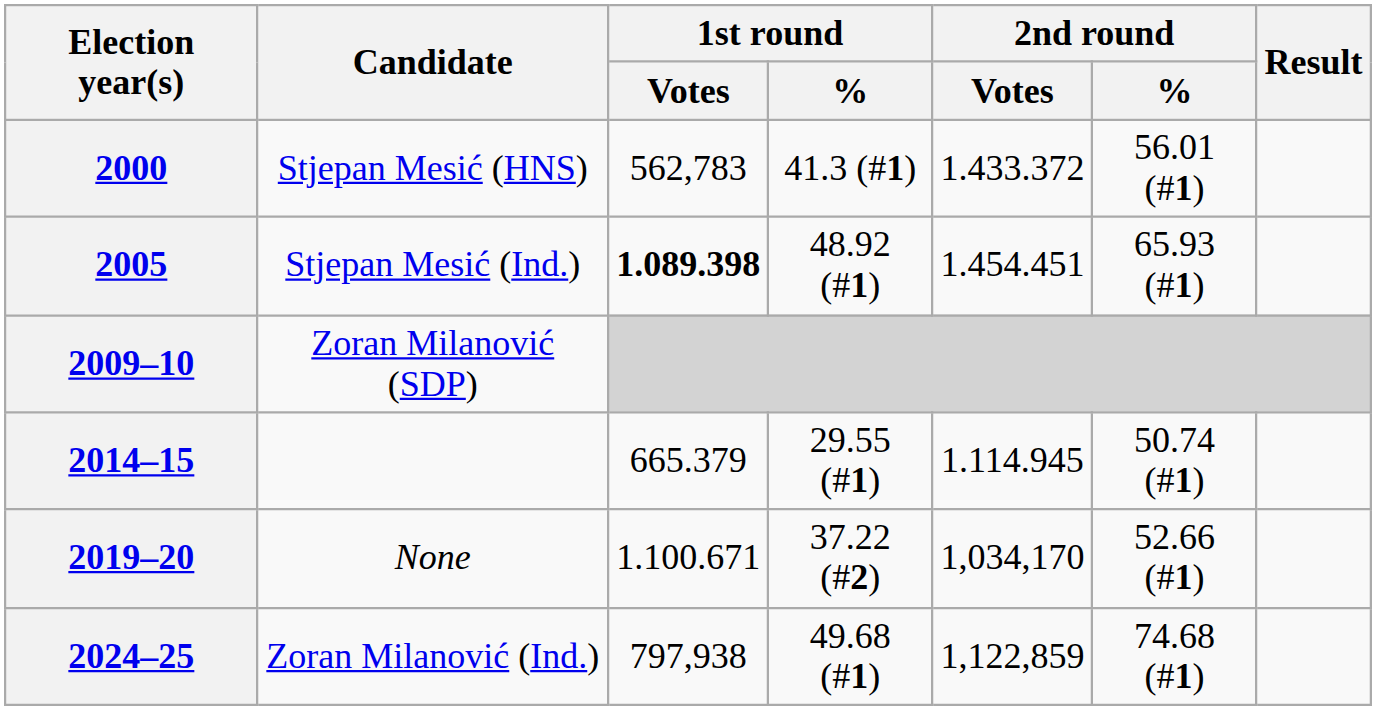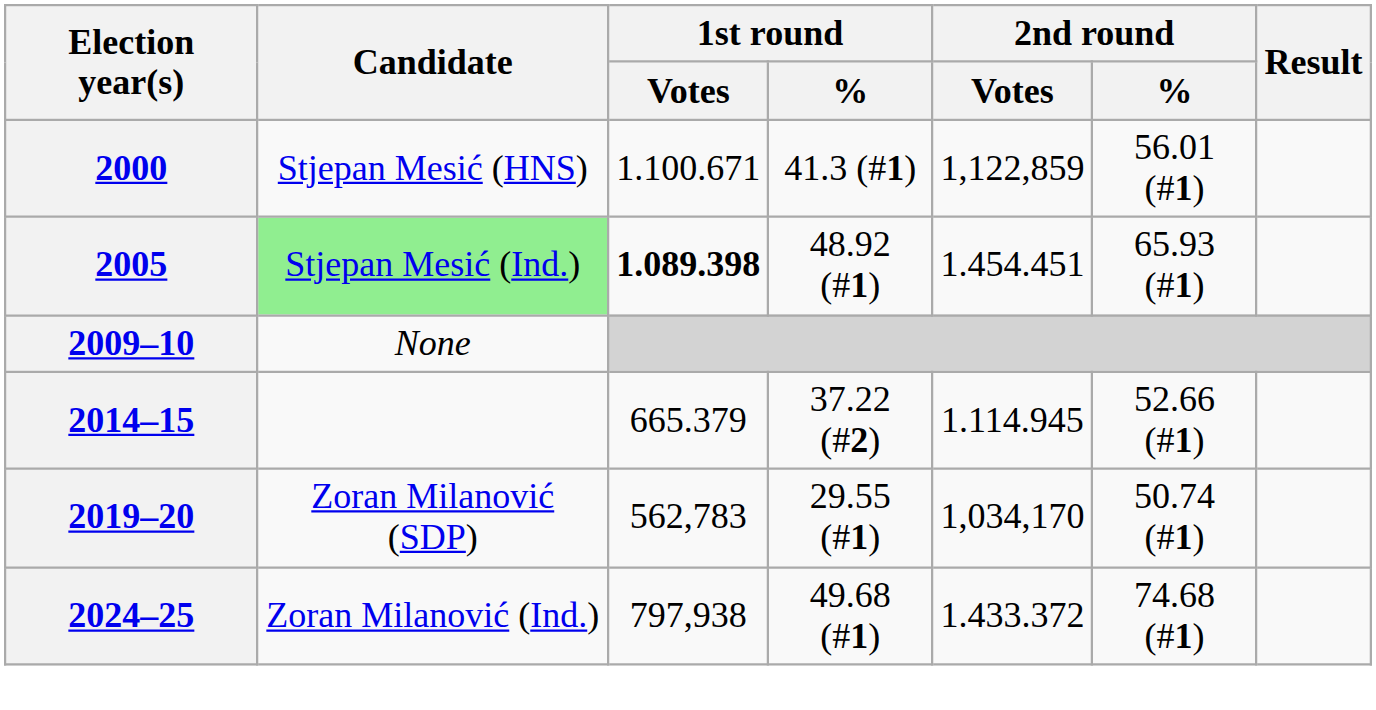2000 | 1st round / Votes: 562,783 -> 1.100.671
2000 | 2nd round / Votes: 1.433.372 -> 1,122,859
2005 | Candidate: no background -> lightgreen background
2009–10 | Candidate: Zoran Milanović (SDP) -> None
2014–15 | 1st round / %: 29.55 (#1) -> 37.22 (#2)
2014–15 | 2nd round / %: 50.74 (#1) -> 52.66 (#1)
2019–20 | Candidate: None -> Zoran Milanović (SDP)
2019–20 | 1st round / Votes: 1.100.671 -> 562,783
2019–20 | 1st round / %: 37.22 (#2) -> 29.55 (#1)
2019–20 | 2nd round / %: 52.66 (#1) -> 50.74 (#1)
2024–25 | 2nd round / Votes: 1,122,859 -> 1.433.372
